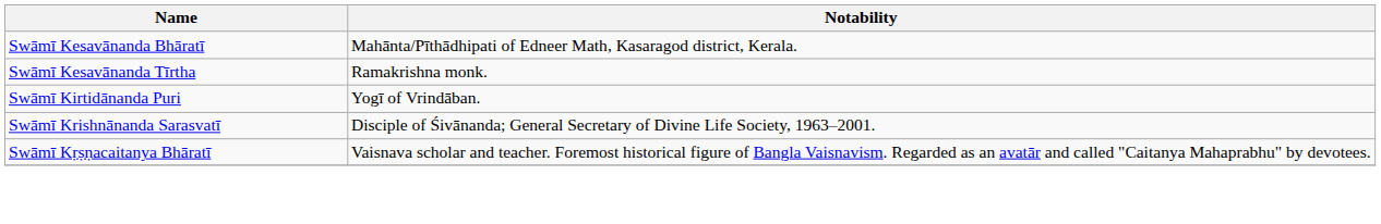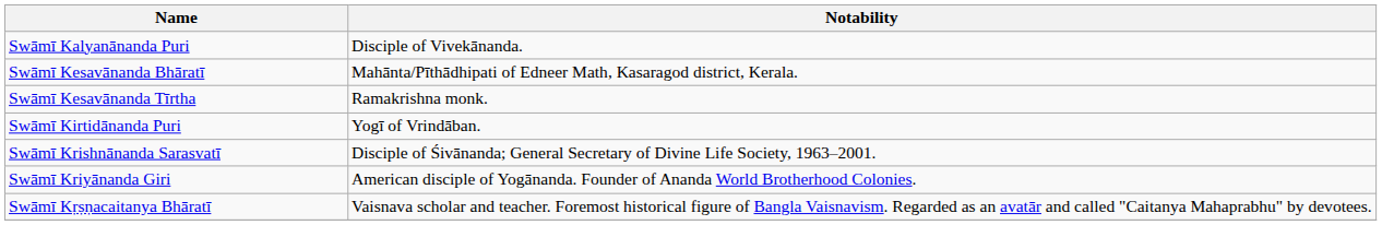+ row: Swāmī Kalyanānanda Puri | Disciple of Vivekānanda.
+ row: Swāmī Kriyānanda Giri | American disciple of Yogānanda. Founder of Ananda World Brotherhood Colonies.
